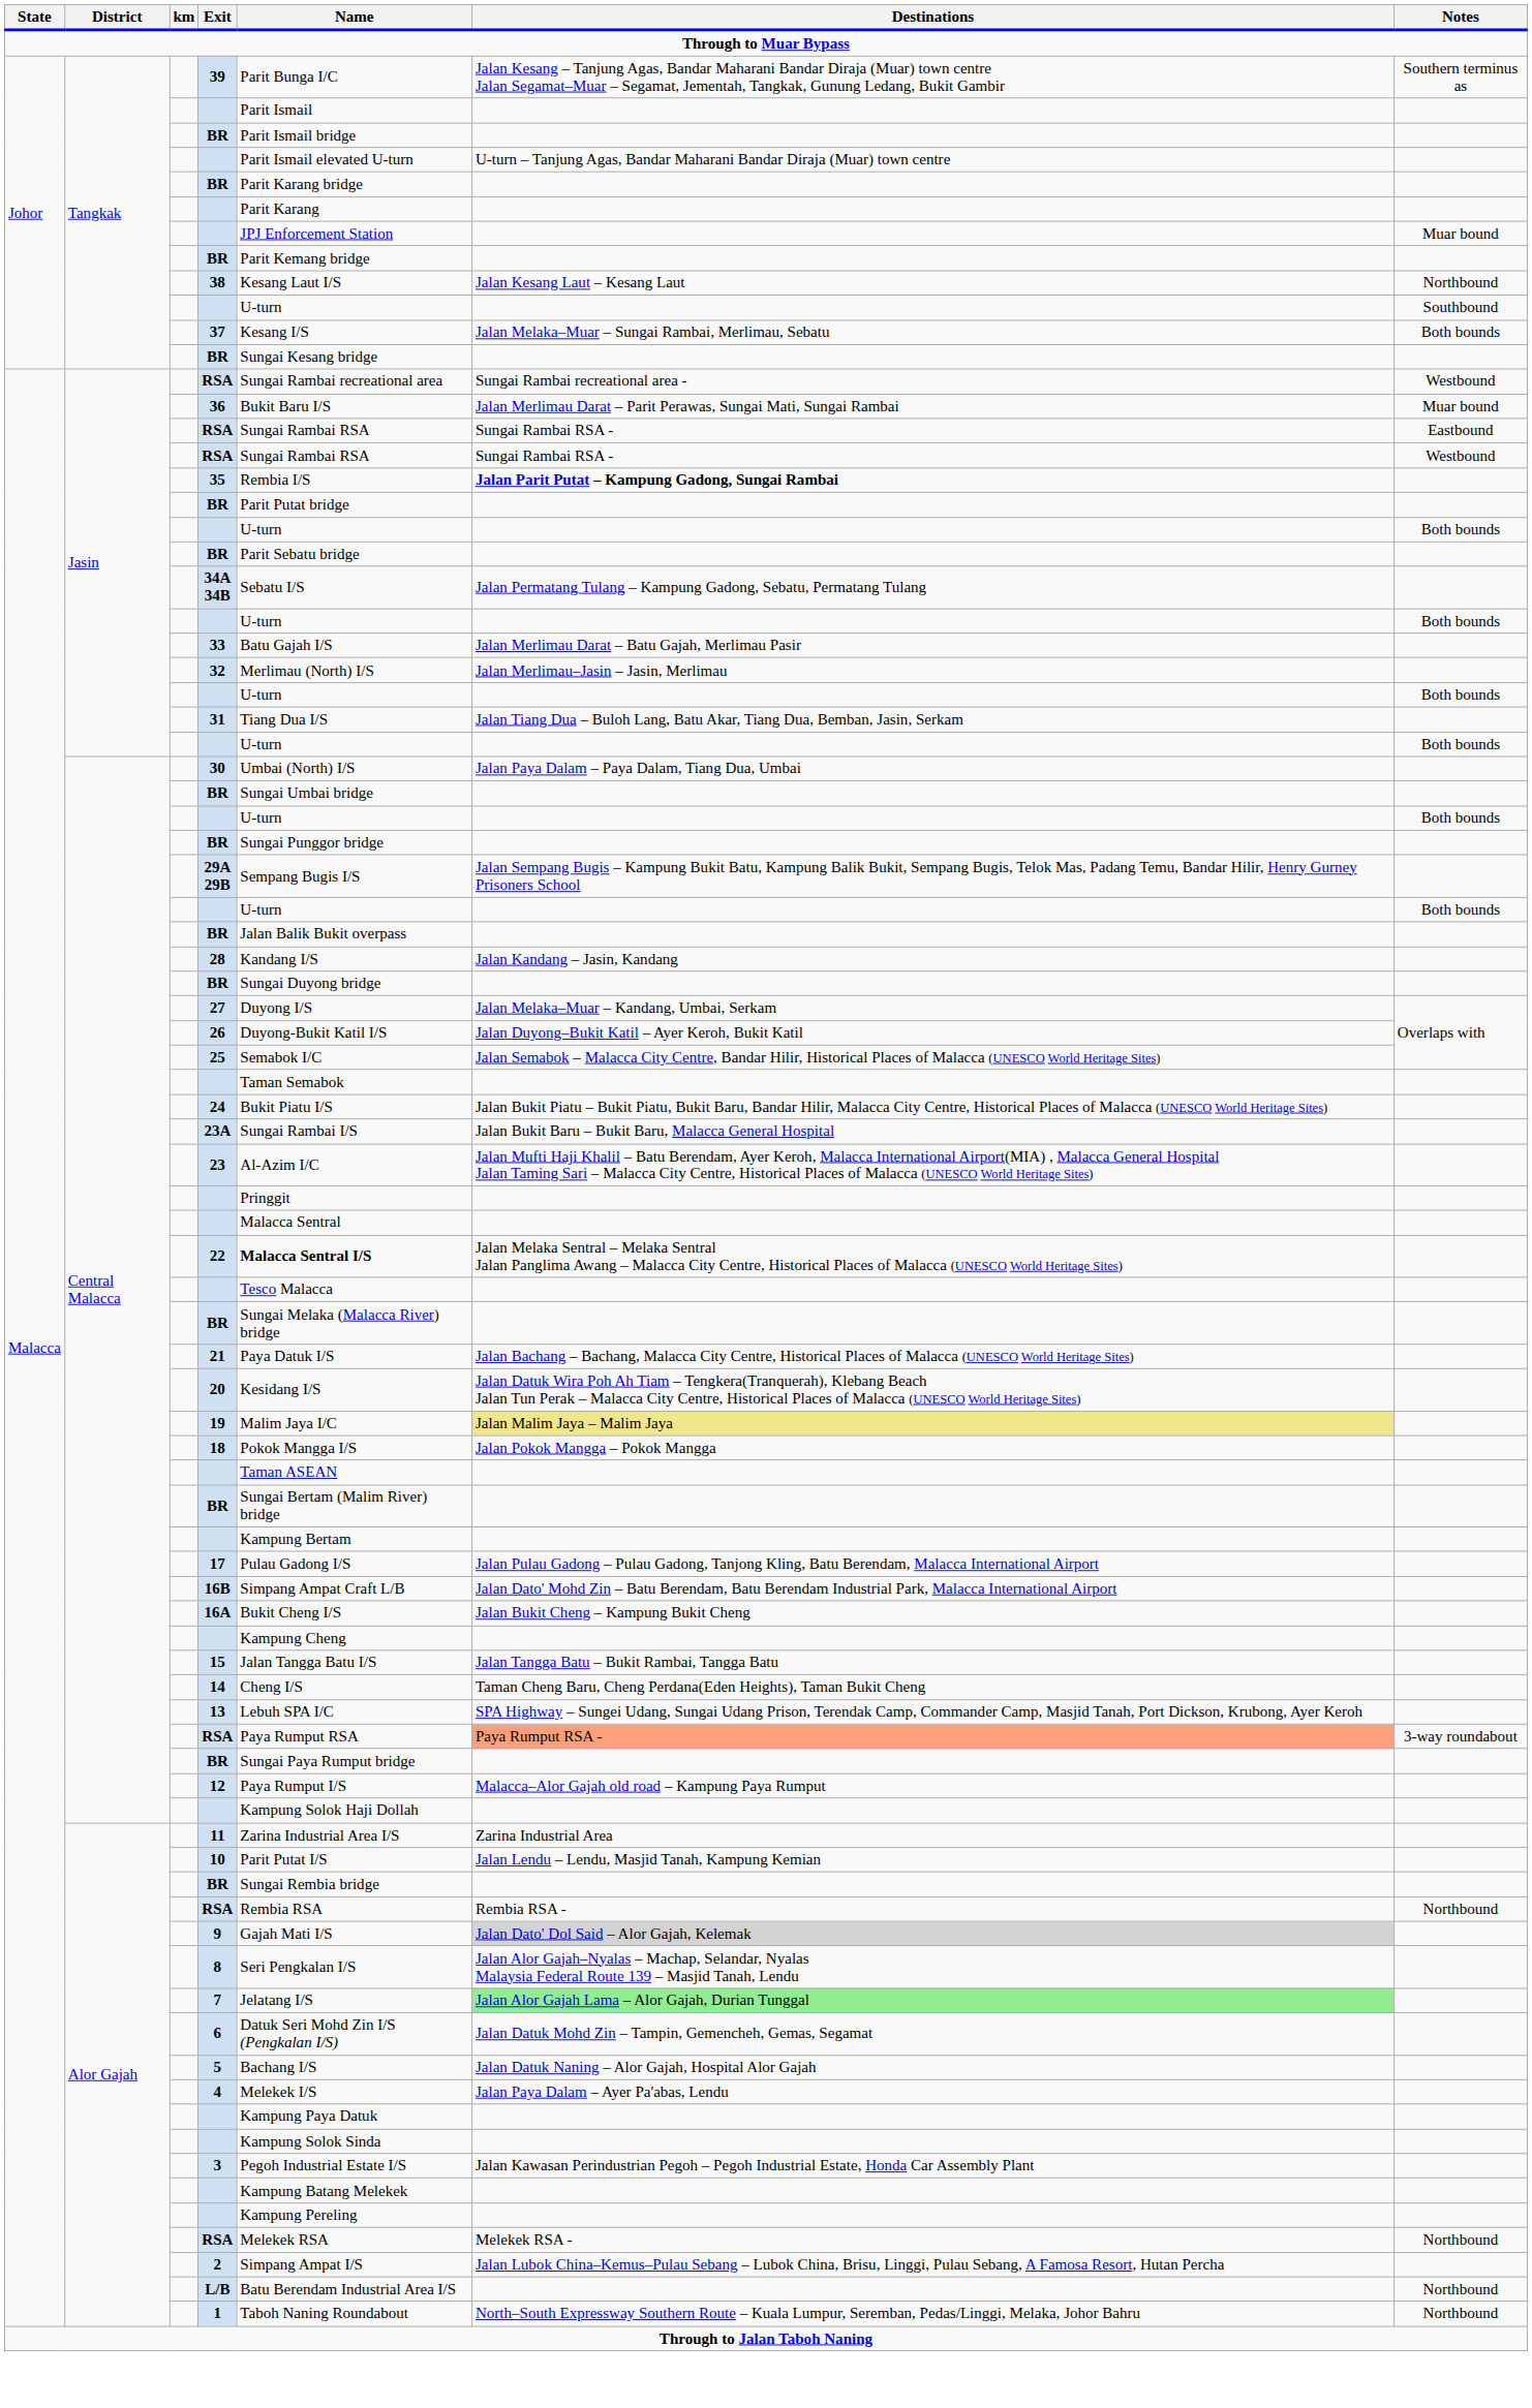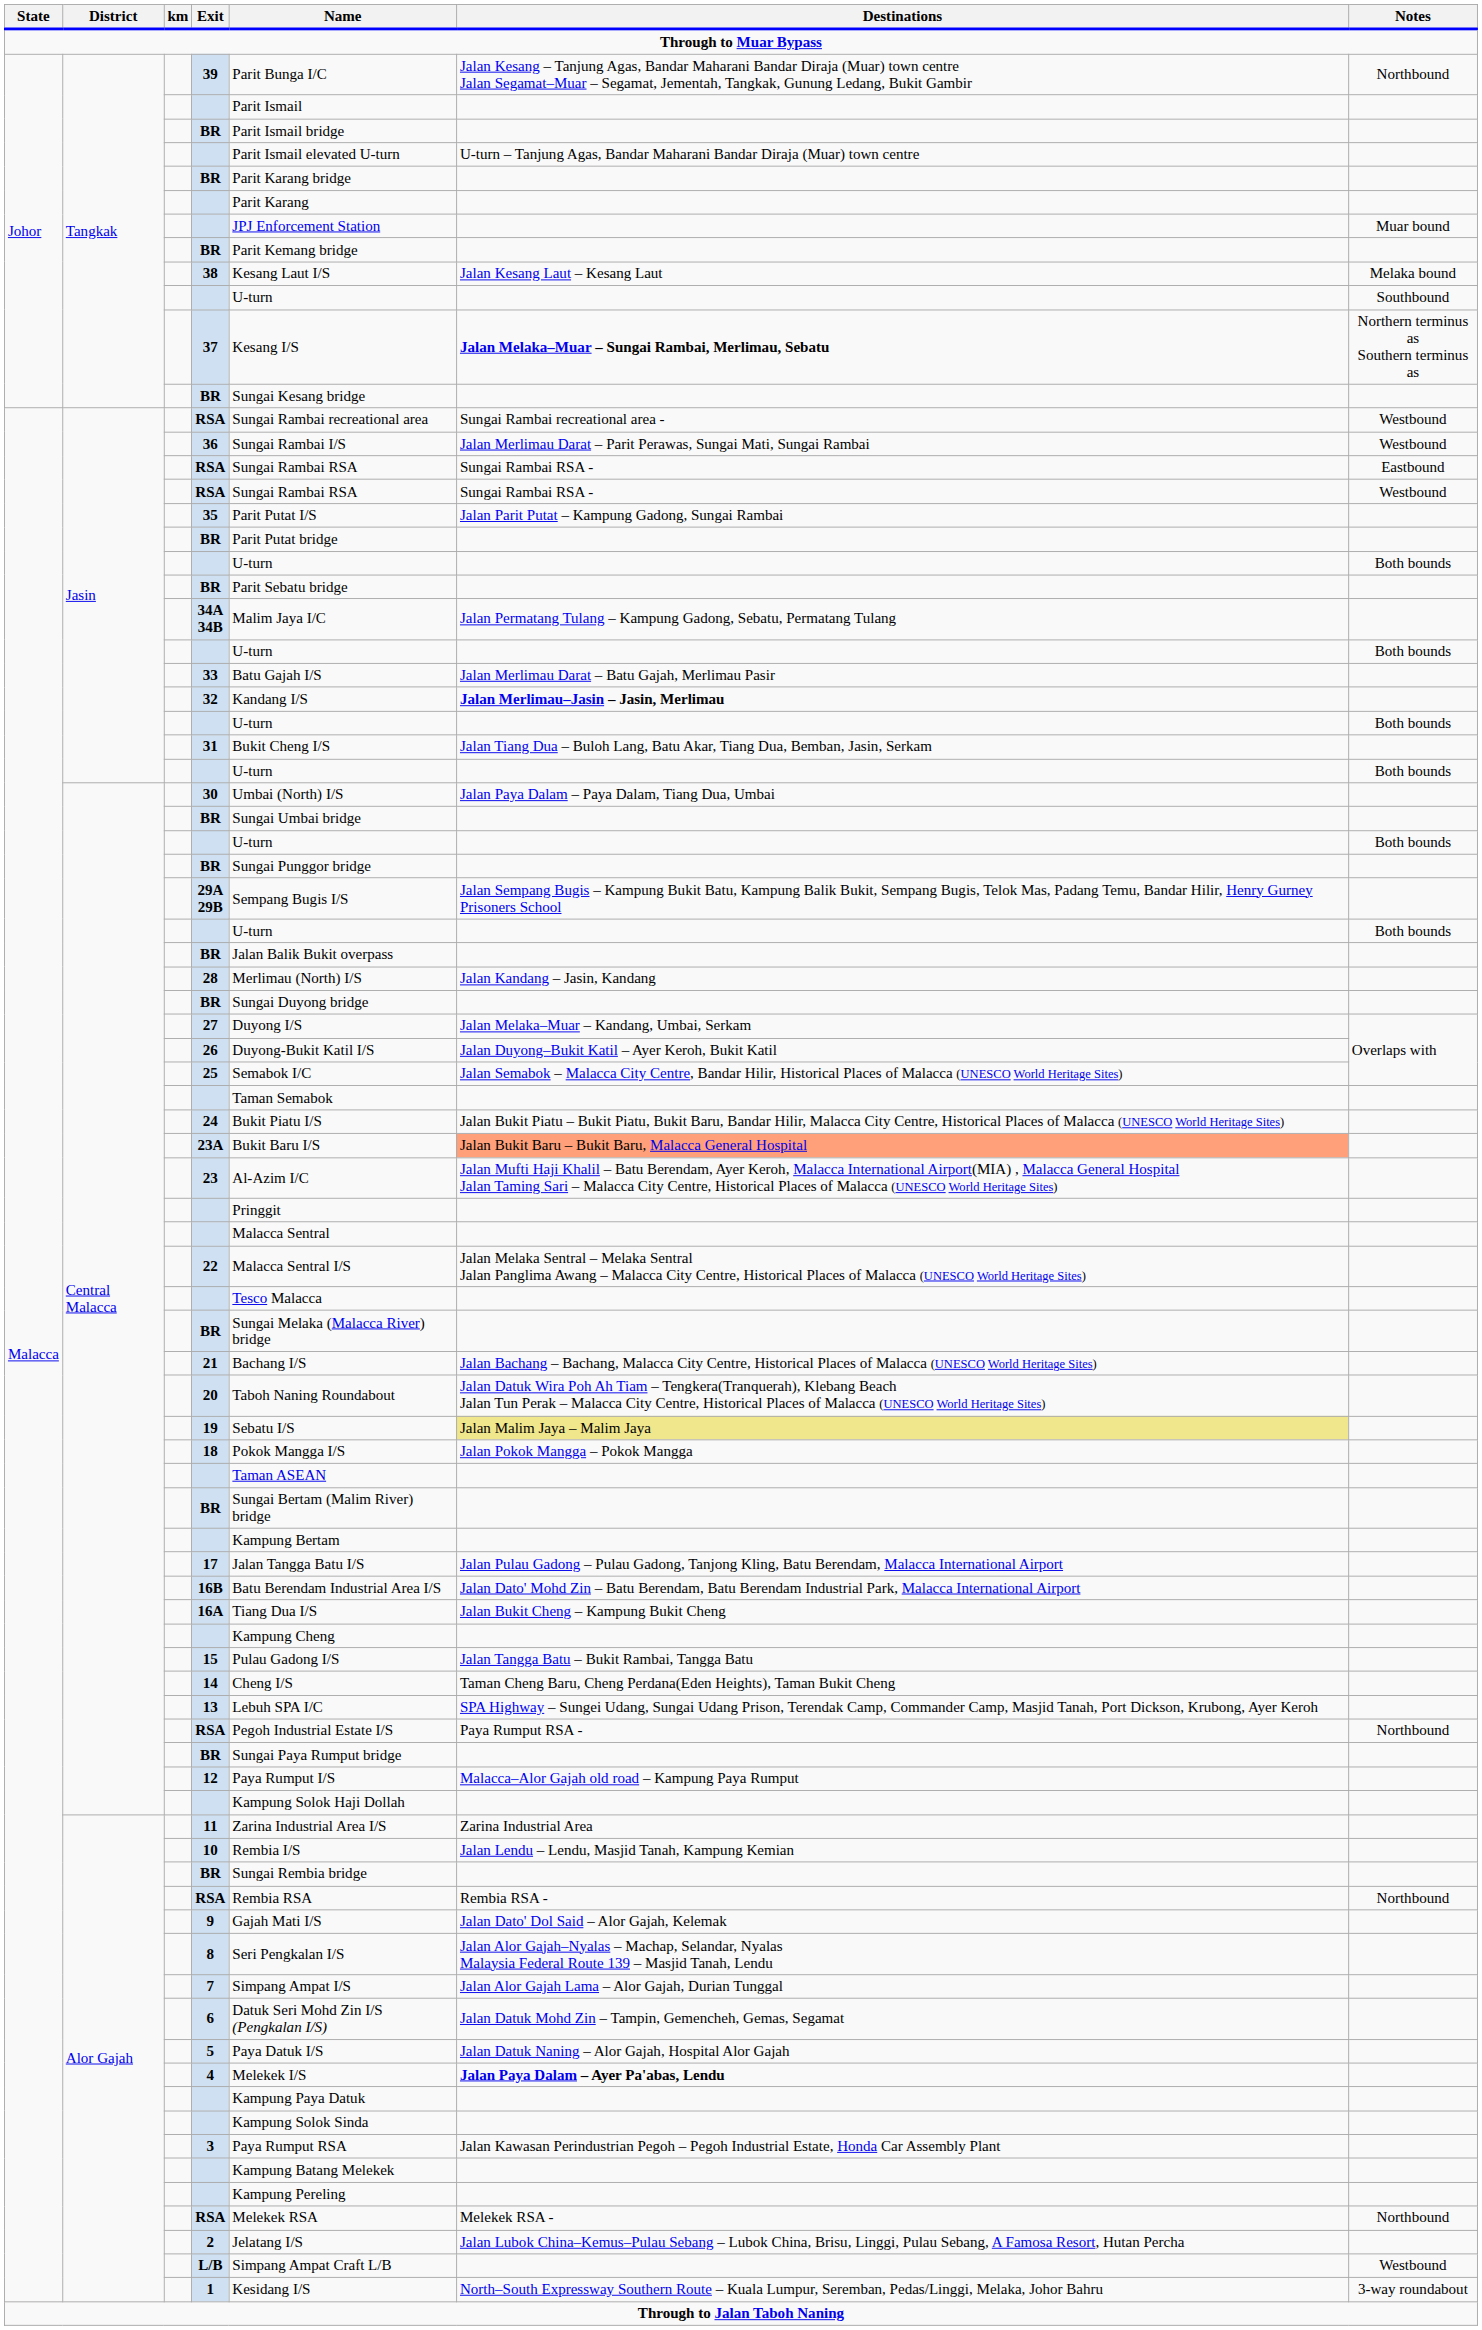39 | Notes: Southern terminus as -> Northbound
38 | Notes: Northbound -> Melaka bound
37 | Destinations: normal -> bold
37 | Notes: Both bounds -> Northern terminus as Southern terminus as
36 | Name: Bukit Baru I/S -> Sungai Rambai I/S
36 | Notes: Muar bound -> Westbound
35 | Name: Rembia I/S -> Parit Putat I/S
35 | Destinations: bold -> normal
34A 34B | Name: Sebatu I/S -> Malim Jaya I/C
32 | Name: Merlimau (North) I/S -> Kandang I/S
32 | Destinations: normal -> bold
31 | Name: Tiang Dua I/S -> Bukit Cheng I/S
28 | Name: Kandang I/S -> Merlimau (North) I/S
23A | Name: Sungai Rambai I/S -> Bukit Baru I/S
23A | Destinations: no background -> lightsalmon background
22 | Name: bold -> normal
21 | Name: Paya Datuk I/S -> Bachang I/S
20 | Name: Kesidang I/S -> Taboh Naning Roundabout
19 | Name: Malim Jaya I/C -> Sebatu I/S
17 | Name: Pulau Gadong I/S -> Jalan Tangga Batu I/S
16B | Name: Simpang Ampat Craft L/B -> Batu Berendam Industrial Area I/S
16A | Name: Bukit Cheng I/S -> Tiang Dua I/S
15 | Name: Jalan Tangga Batu I/S -> Pulau Gadong I/S
Central Malacca / RSA | Name: Paya Rumput RSA -> Pegoh Industrial Estate I/S
Central Malacca / RSA | Destinations: lightsalmon background -> no background
Central Malacca / RSA | Notes: 3-way roundabout -> Northbound
10 | Name: Parit Putat I/S -> Rembia I/S
9 | Destinations: lightgrey background -> no background
7 | Name: Jelatang I/S -> Simpang Ampat I/S
7 | Destinations: lightgreen background -> no background
5 | Name: Bachang I/S -> Paya Datuk I/S
4 | Destinations: normal -> bold
3 | Name: Pegoh Industrial Estate I/S -> Paya Rumput RSA
2 | Name: Simpang Ampat I/S -> Jelatang I/S
L/B | Name: Batu Berendam Industrial Area I/S -> Simpang Ampat Craft L/B
L/B | Notes: Northbound -> Westbound
1 | Name: Taboh Naning Roundabout -> Kesidang I/S
1 | Notes: Northbound -> 3-way roundabout
